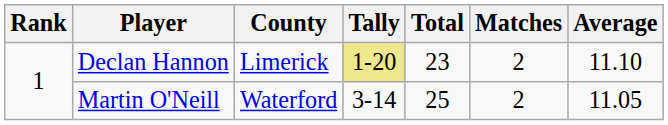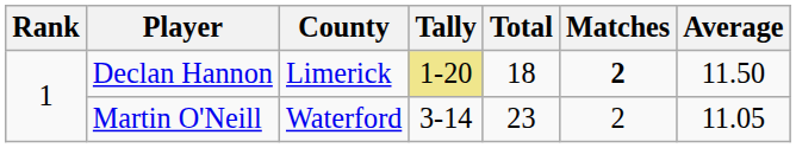Declan Hannon | Total: 23 -> 18
Declan Hannon | Matches: normal -> bold
Declan Hannon | Average: 11.10 -> 11.50
Martin O'Neill | Total: 25 -> 23
